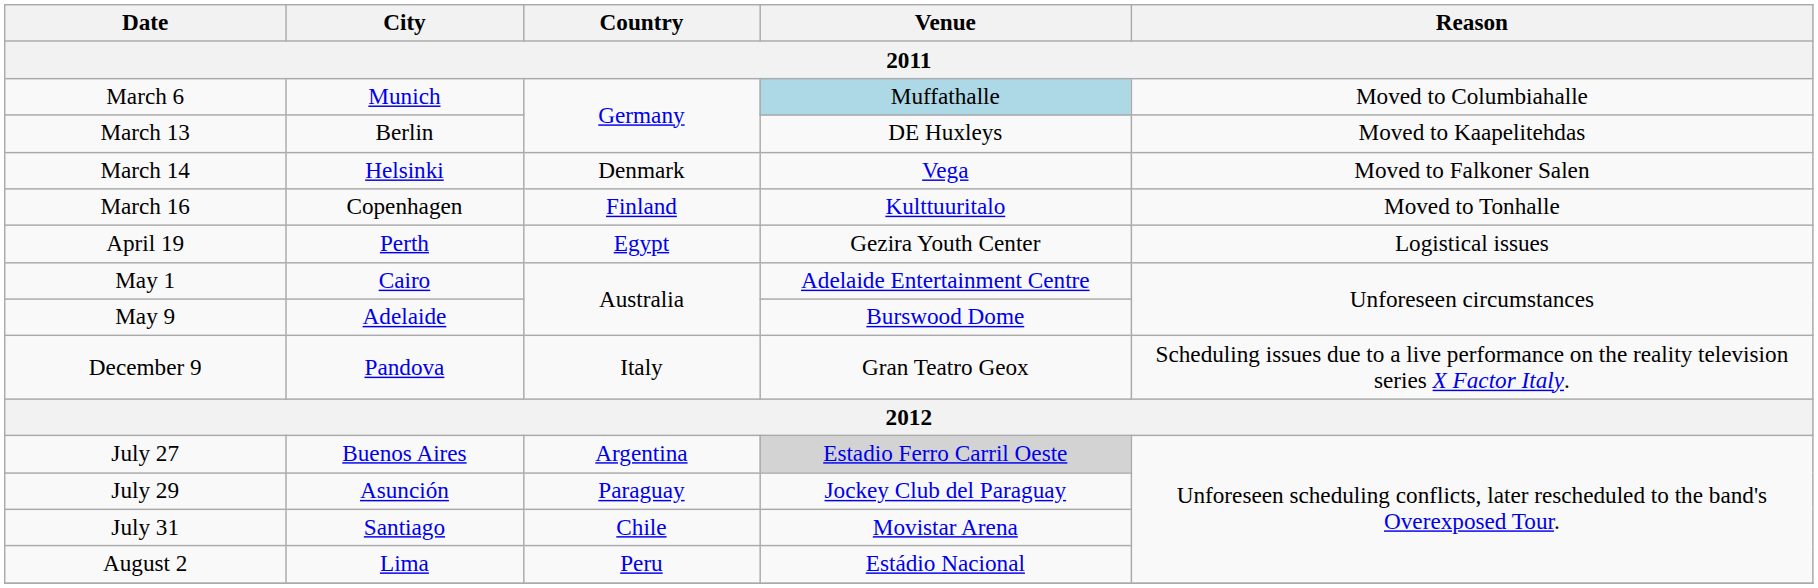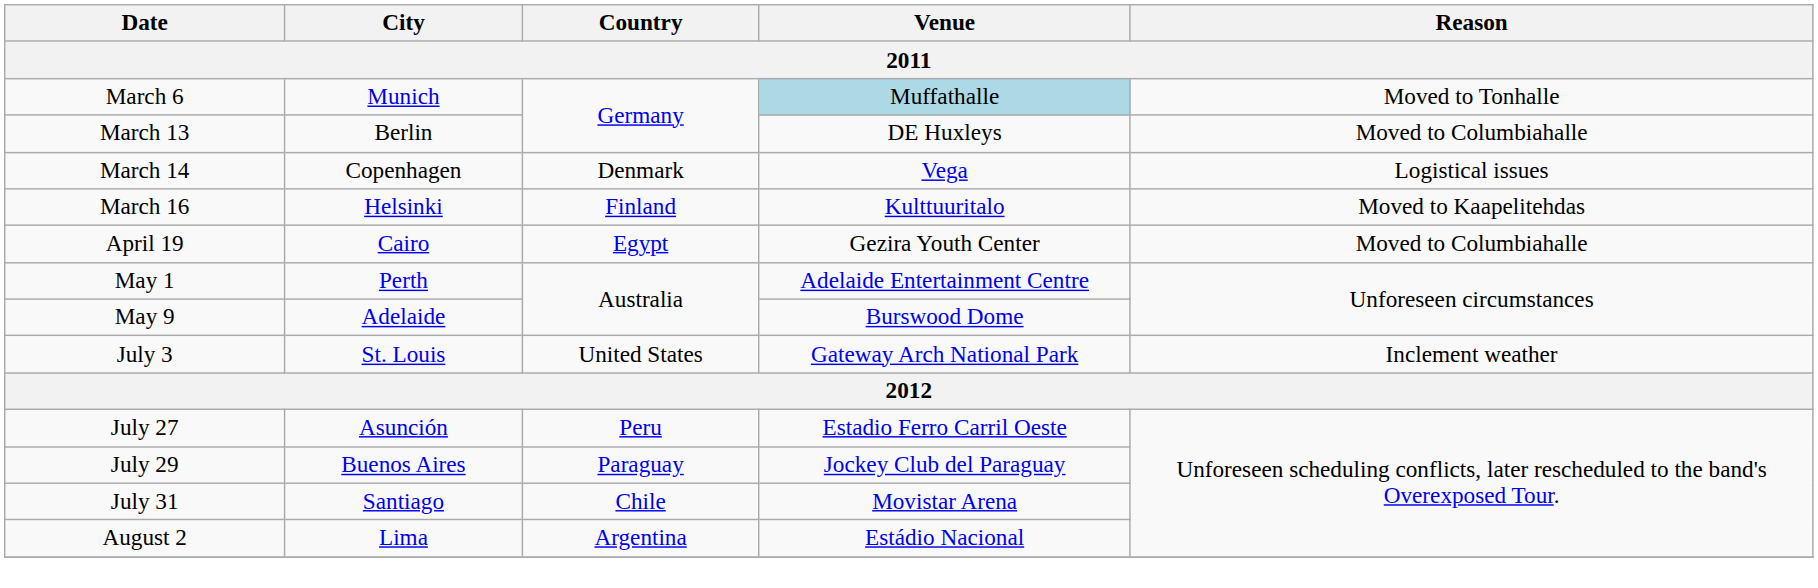March 6 | Reason: Moved to Columbiahalle -> Moved to Tonhalle
March 13 | Reason: Moved to Kaapelitehdas -> Moved to Columbiahalle
March 14 | City: Helsinki -> Copenhagen
March 14 | Reason: Moved to Falkoner Salen -> Logistical issues
March 16 | City: Copenhagen -> Helsinki
March 16 | Reason: Moved to Tonhalle -> Moved to Kaapelitehdas
April 19 | City: Perth -> Cairo
April 19 | Reason: Logistical issues -> Moved to Columbiahalle
May 1 | City: Cairo -> Perth
+ row: July 3 | St. Louis | United States | Gateway Arch National Park | Inclement weather
- row: December 9 | Pandova | Italy | Gran Teatro Geox | Scheduling issues due to a live performance on the reality television series X Factor Italy.
July 27 | City: Buenos Aires -> Asunción
July 27 | Country: Argentina -> Peru
July 27 | Venue: lightgrey background -> no background
July 29 | City: Asunción -> Buenos Aires
August 2 | Country: Peru -> Argentina
